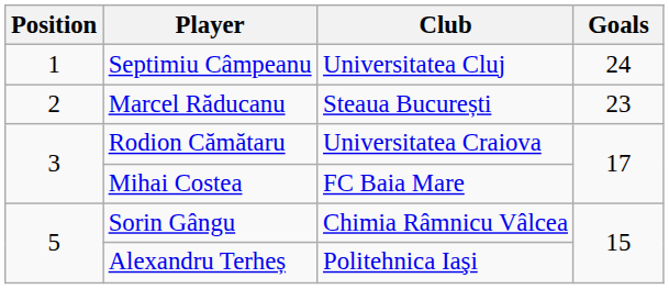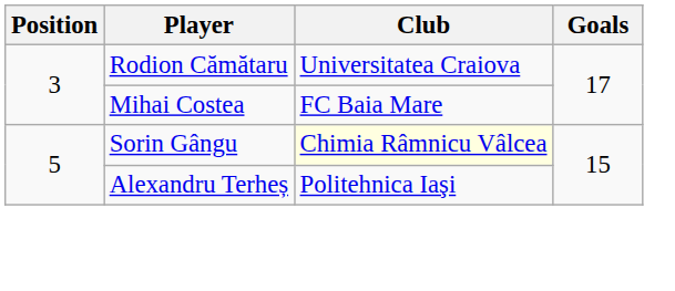- row: 1 | Septimiu Câmpeanu | Universitatea Cluj | 24
- row: 2 | Marcel Răducanu | Steaua București | 23
Sorin Gângu | Club: no background -> lightyellow background
